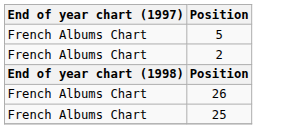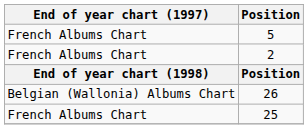26 | End of year chart (1997): French Albums Chart -> Belgian (Wallonia) Albums Chart
